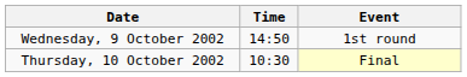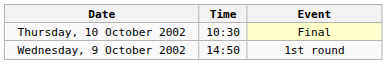rows swapped: Wednesday, 9 October 2002 <-> Thursday, 10 October 2002
